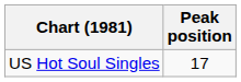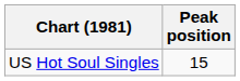US Hot Soul Singles | Peak position: 17 -> 15
